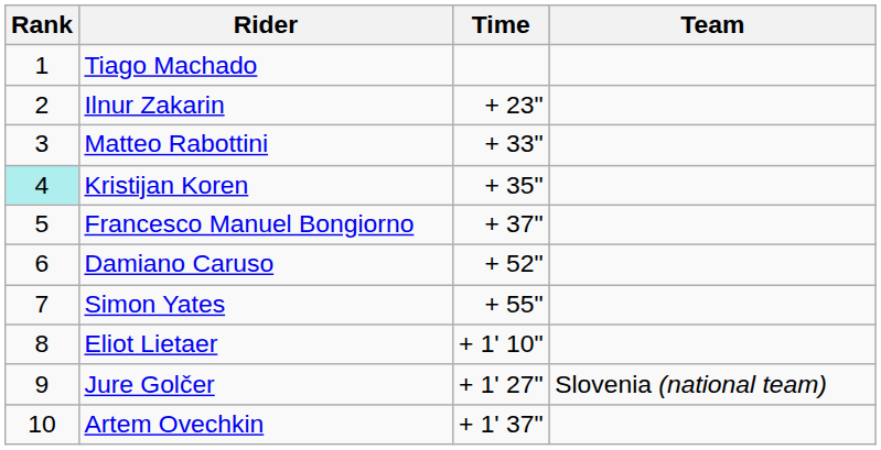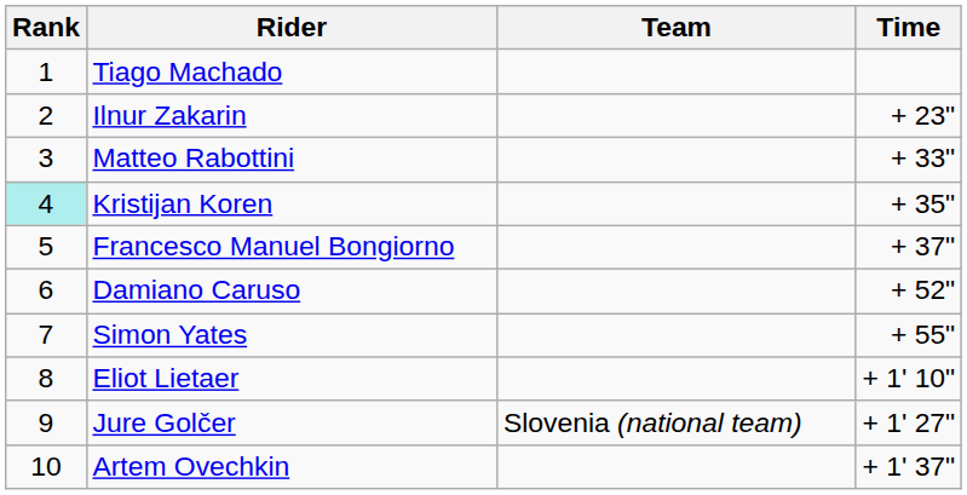columns swapped: Team <-> Time
